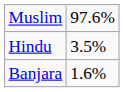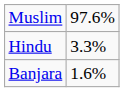Hindu | column 2: 3.5% -> 3.3%
